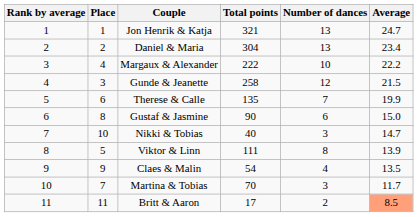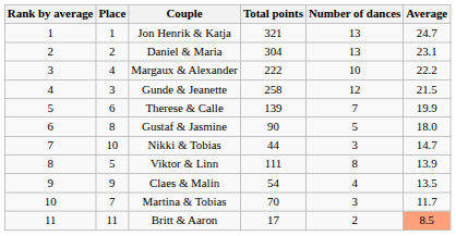Daniel & Maria | Average: 23.4 -> 23.1
Therese & Calle | Total points: 135 -> 139
Gustaf & Jasmine | Number of dances: 6 -> 5
Gustaf & Jasmine | Average: 15.0 -> 18.0
Nikki & Tobias | Total points: 40 -> 44
